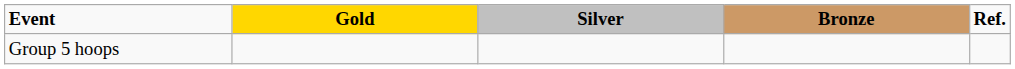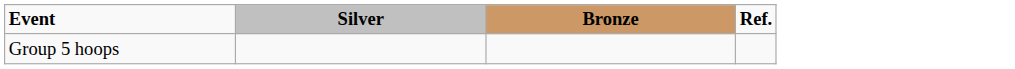- column: Gold
